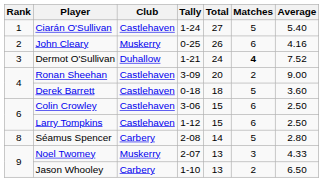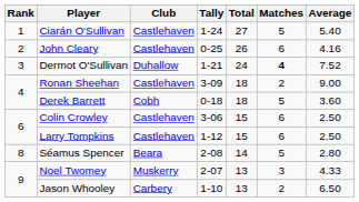John Cleary | Club: Muskerry -> Castlehaven
Ronan Sheehan | Total: 20 -> 18
Derek Barrett | Club: Castlehaven -> Cobh
Séamus Spencer | Club: Carbery -> Beara
